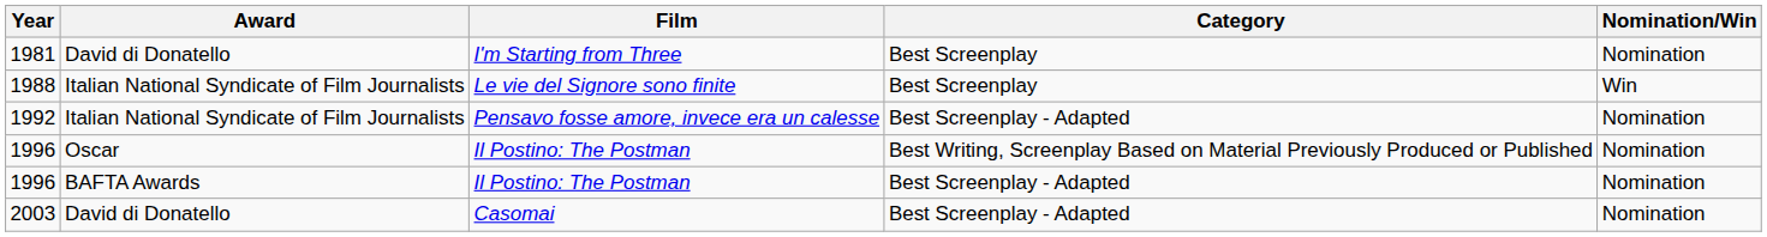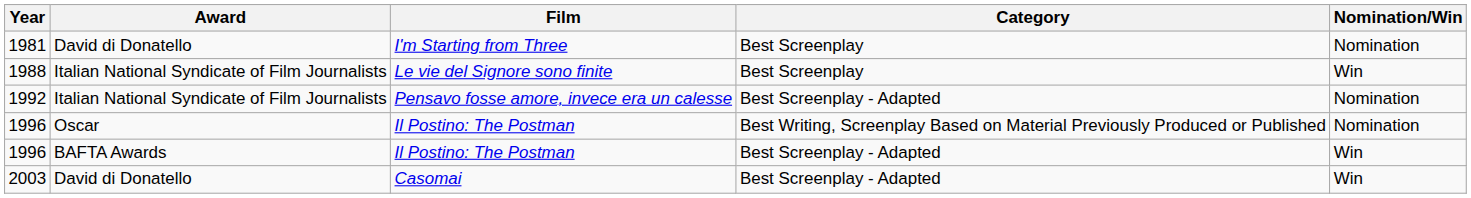1996 / BAFTA Awards | Nomination/Win: Nomination -> Win
2003 | Nomination/Win: Nomination -> Win
